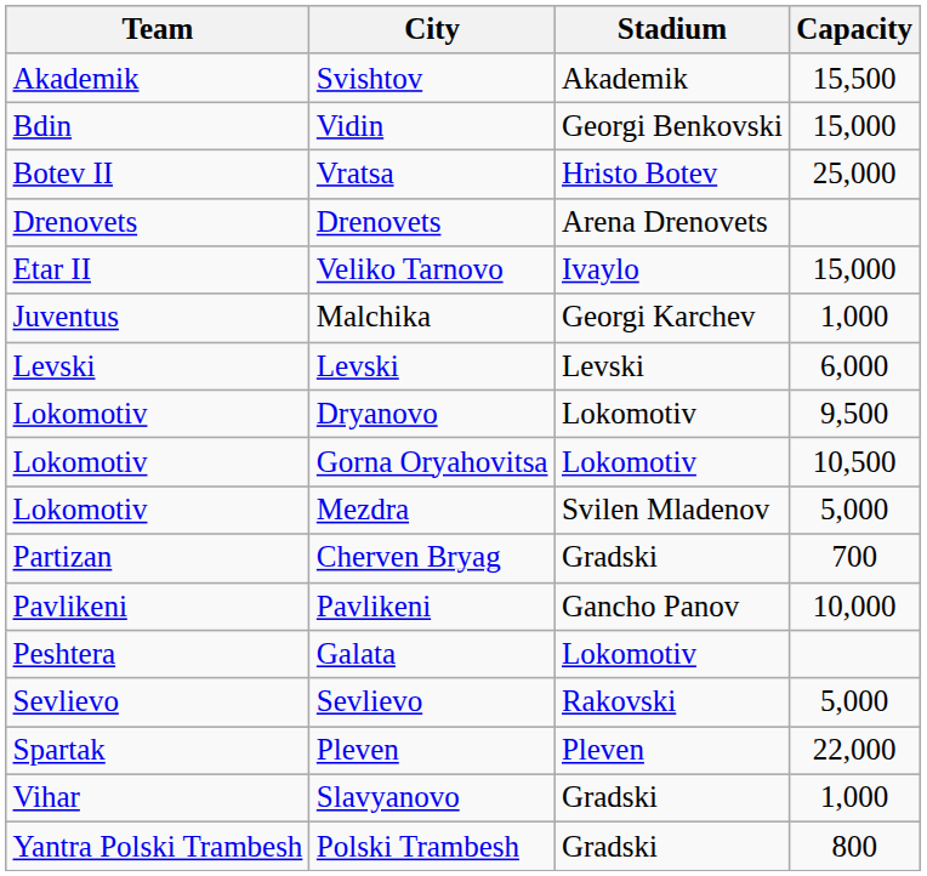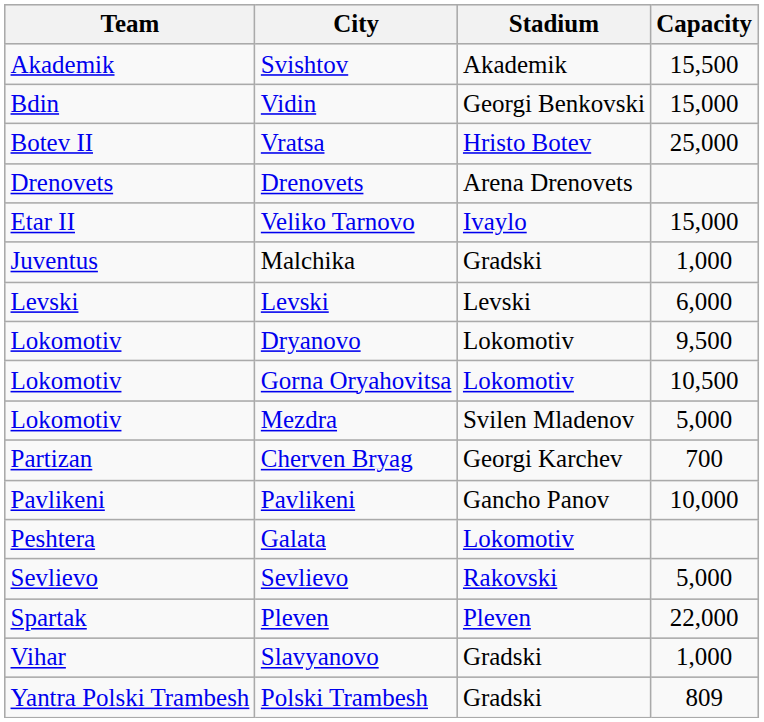Malchika | Stadium: Georgi Karchev -> Gradski
Cherven Bryag | Stadium: Gradski -> Georgi Karchev
Polski Trambesh | Capacity: 800 -> 809
